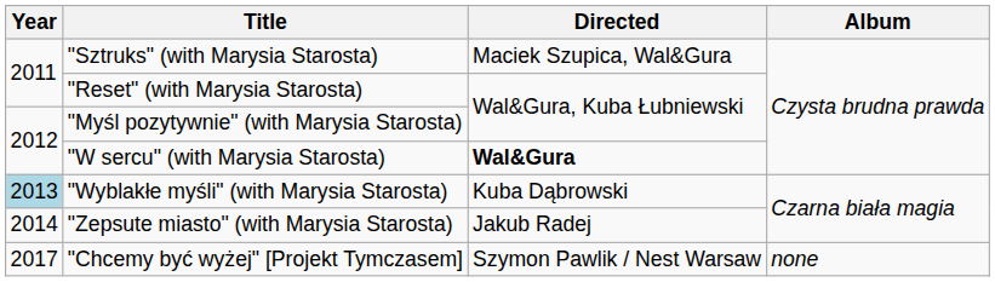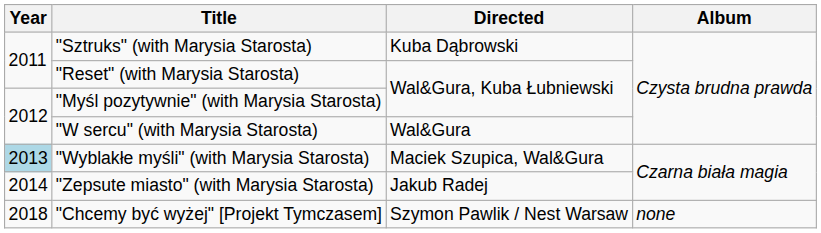"Sztruks" (with Marysia Starosta) | Directed: Maciek Szupica, Wal&Gura -> Kuba Dąbrowski
"W sercu" (with Marysia Starosta) | Directed: bold -> normal
"Wyblakłe myśli" (with Marysia Starosta) | Directed: Kuba Dąbrowski -> Maciek Szupica, Wal&Gura
"Chcemy być wyżej" [Projekt Tymczasem] | Year: 2017 -> 2018
